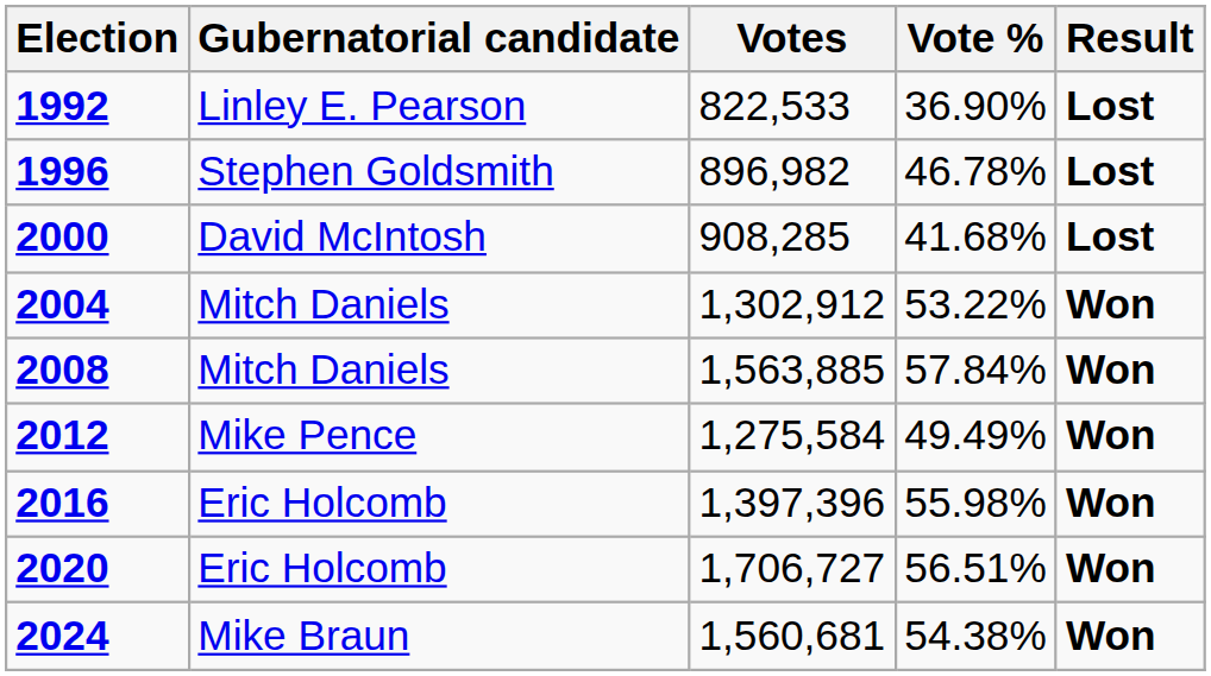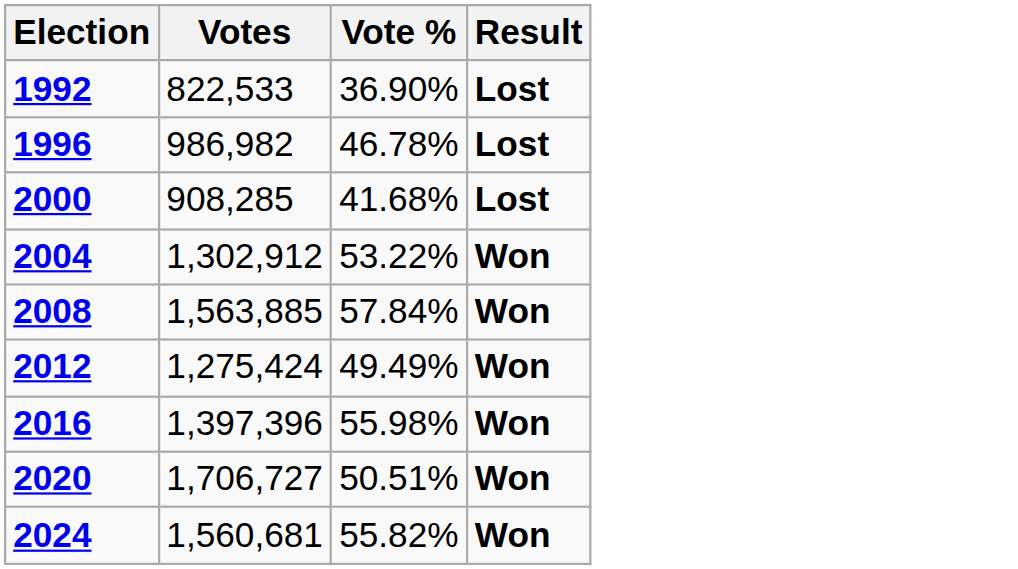- column: Gubernatorial candidate | Linley E. Pearson | Stephen Goldsmith | David McIntosh | Mitch Daniels | Mitch Daniels | Mike Pence | Eric Holcomb | Eric Holcomb | Mike Braun
1996 | Votes: 896,982 -> 986,982
2012 | Votes: 1,275,584 -> 1,275,424
2020 | Vote %: 56.51% -> 50.51%
2024 | Vote %: 54.38% -> 55.82%
